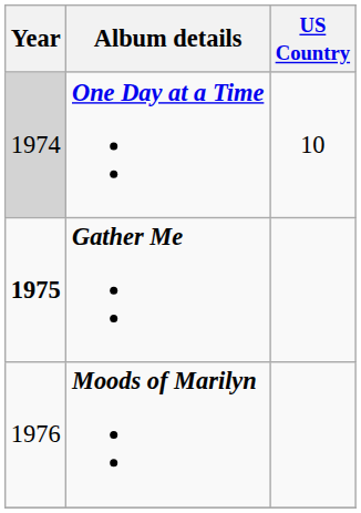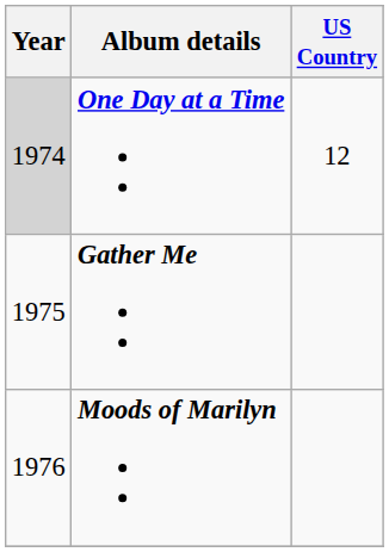One Day at a Time | US Country: 10 -> 12
Gather Me | Year: bold -> normal
